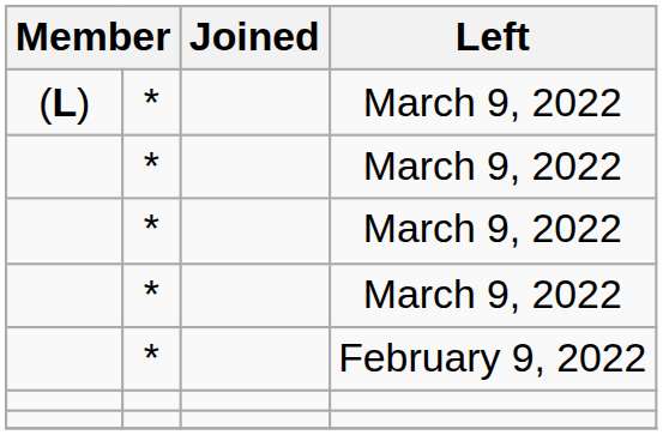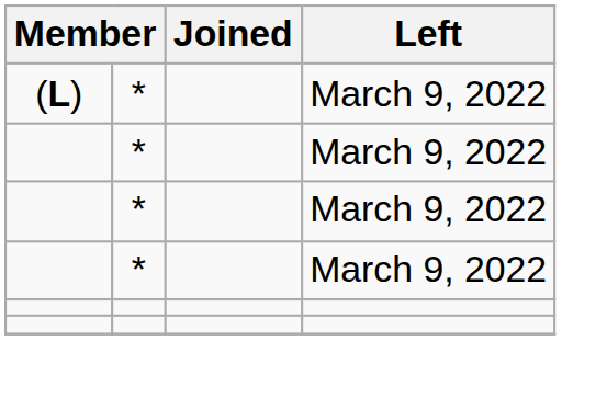- row: * | February 9, 2022
